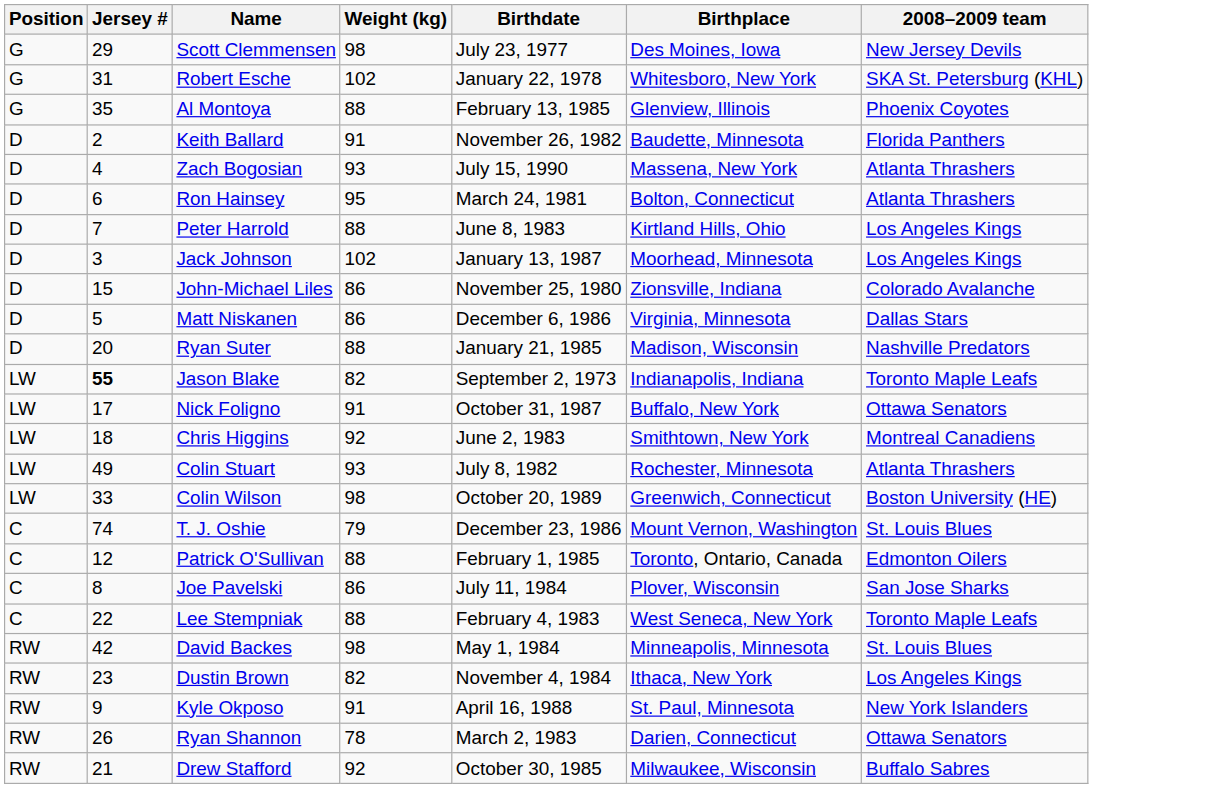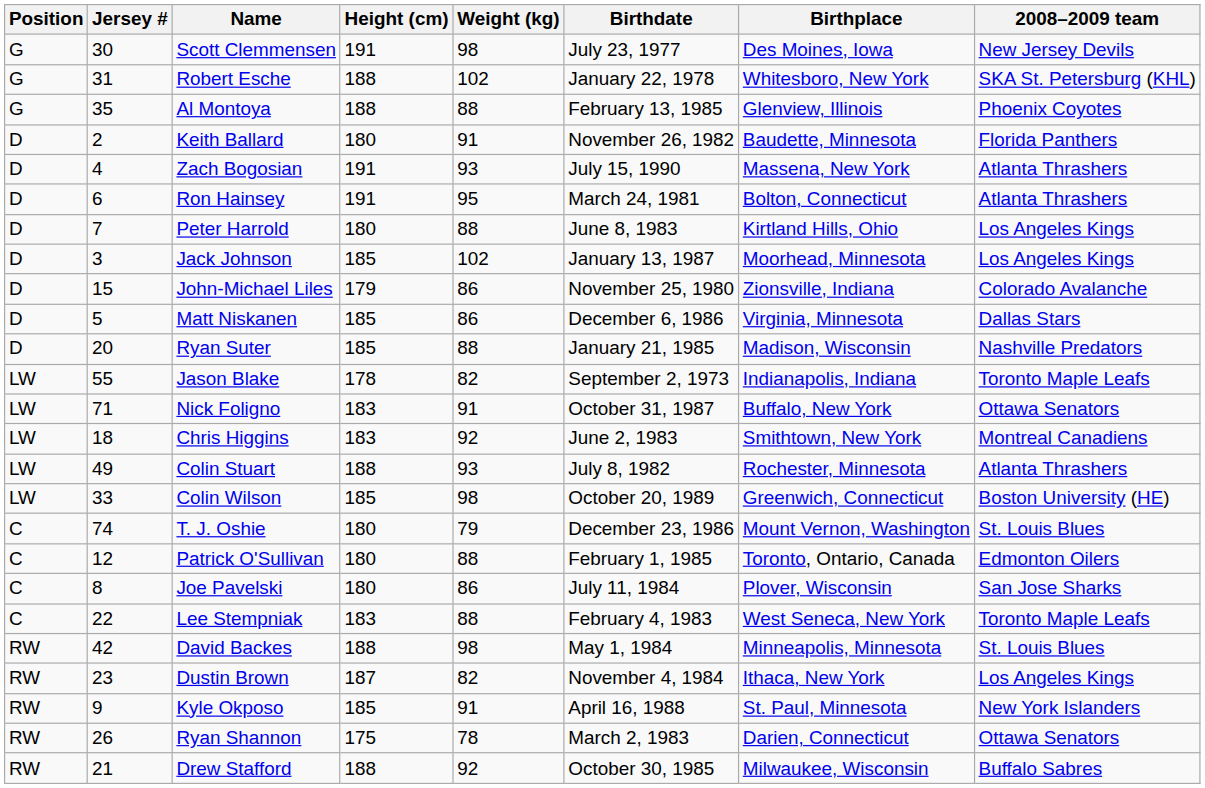+ column: Height (cm) | 191 | 188 | 188 | 180 | 191 | 191 | 180 | 185 | 179 | 185 | 185 | 178 | 183 | 183 | 188 | 185 | 180 | 180 | 180 | 183 | 188 | 187 | 185 | 175 | 188
Scott Clemmensen | Jersey #: 29 -> 30
Jason Blake | Jersey #: bold -> normal
Nick Foligno | Jersey #: 17 -> 71
